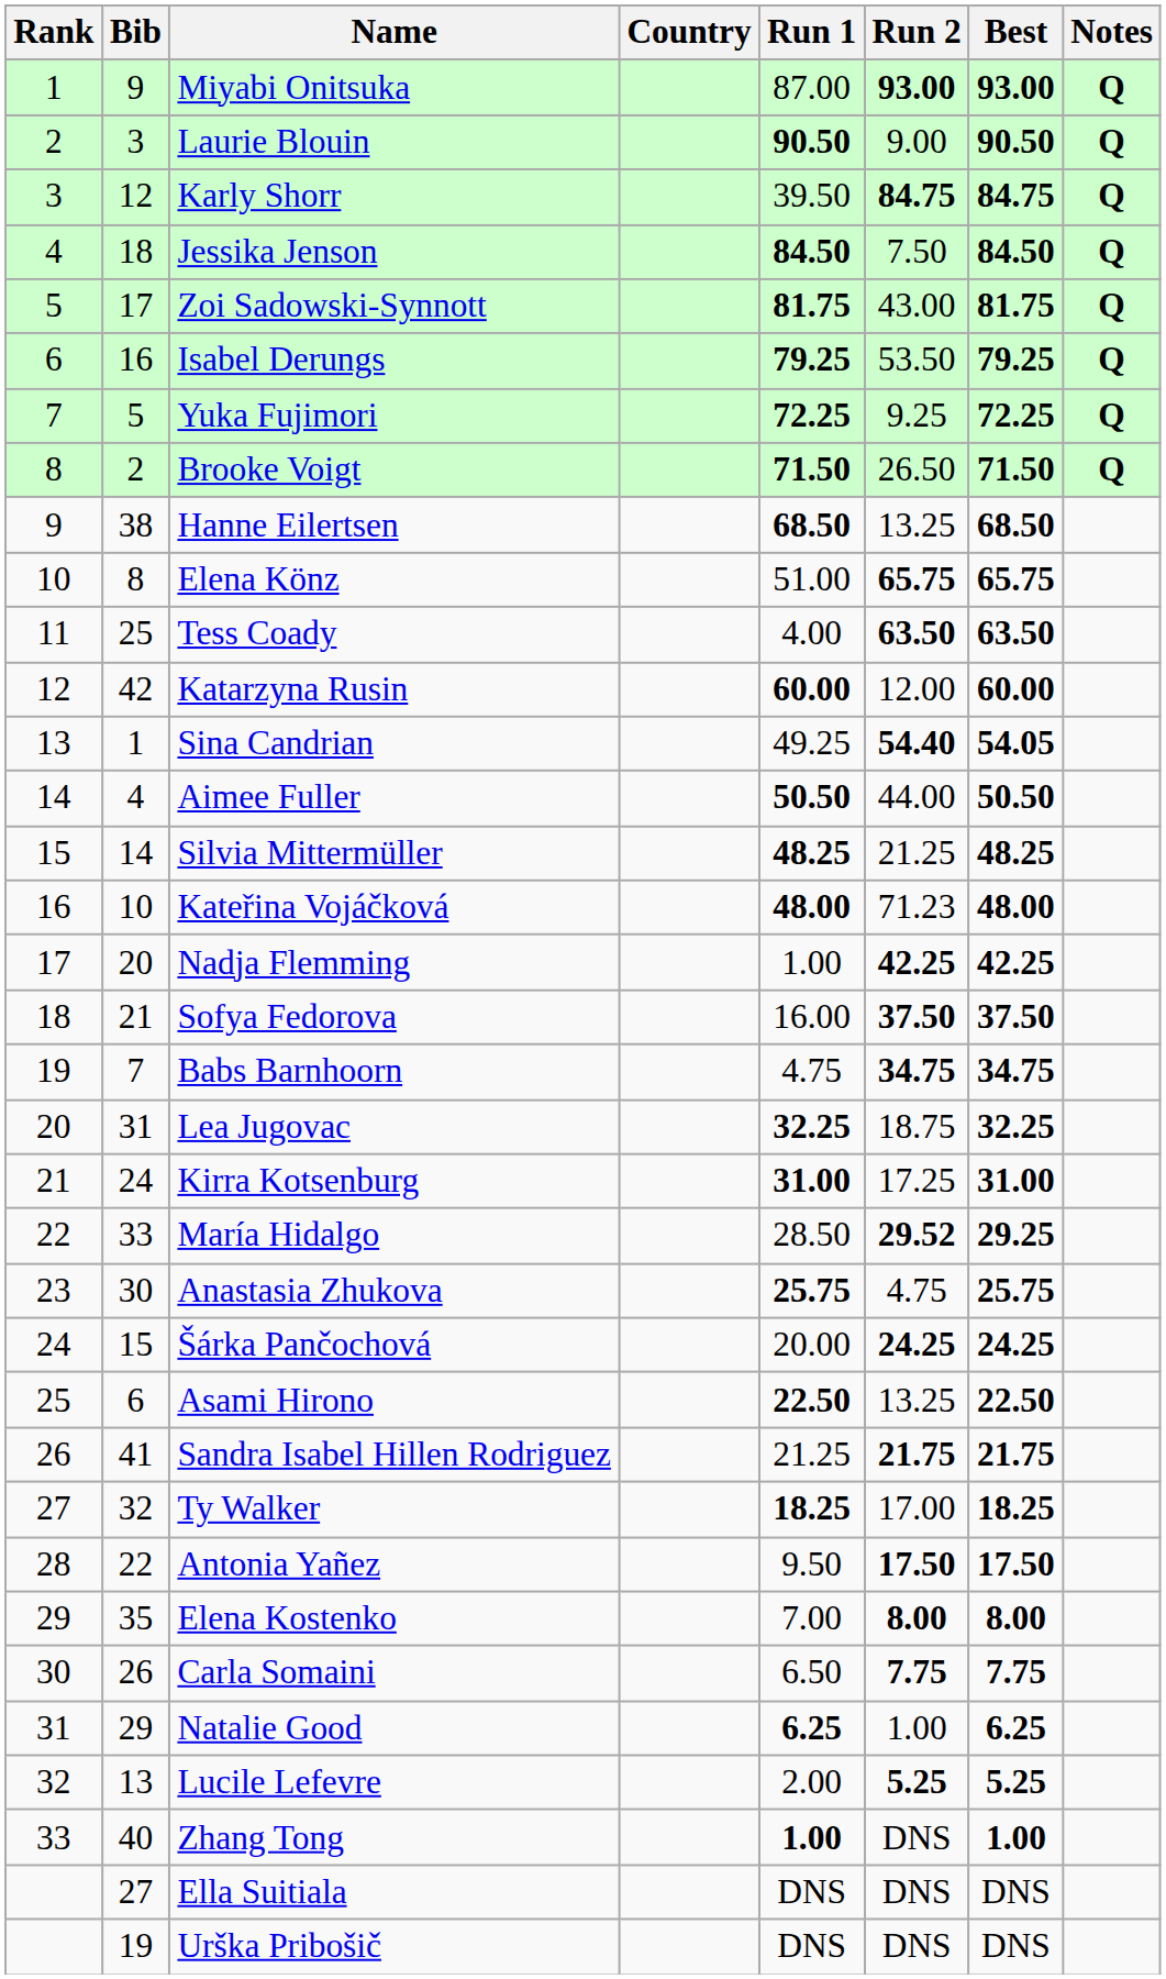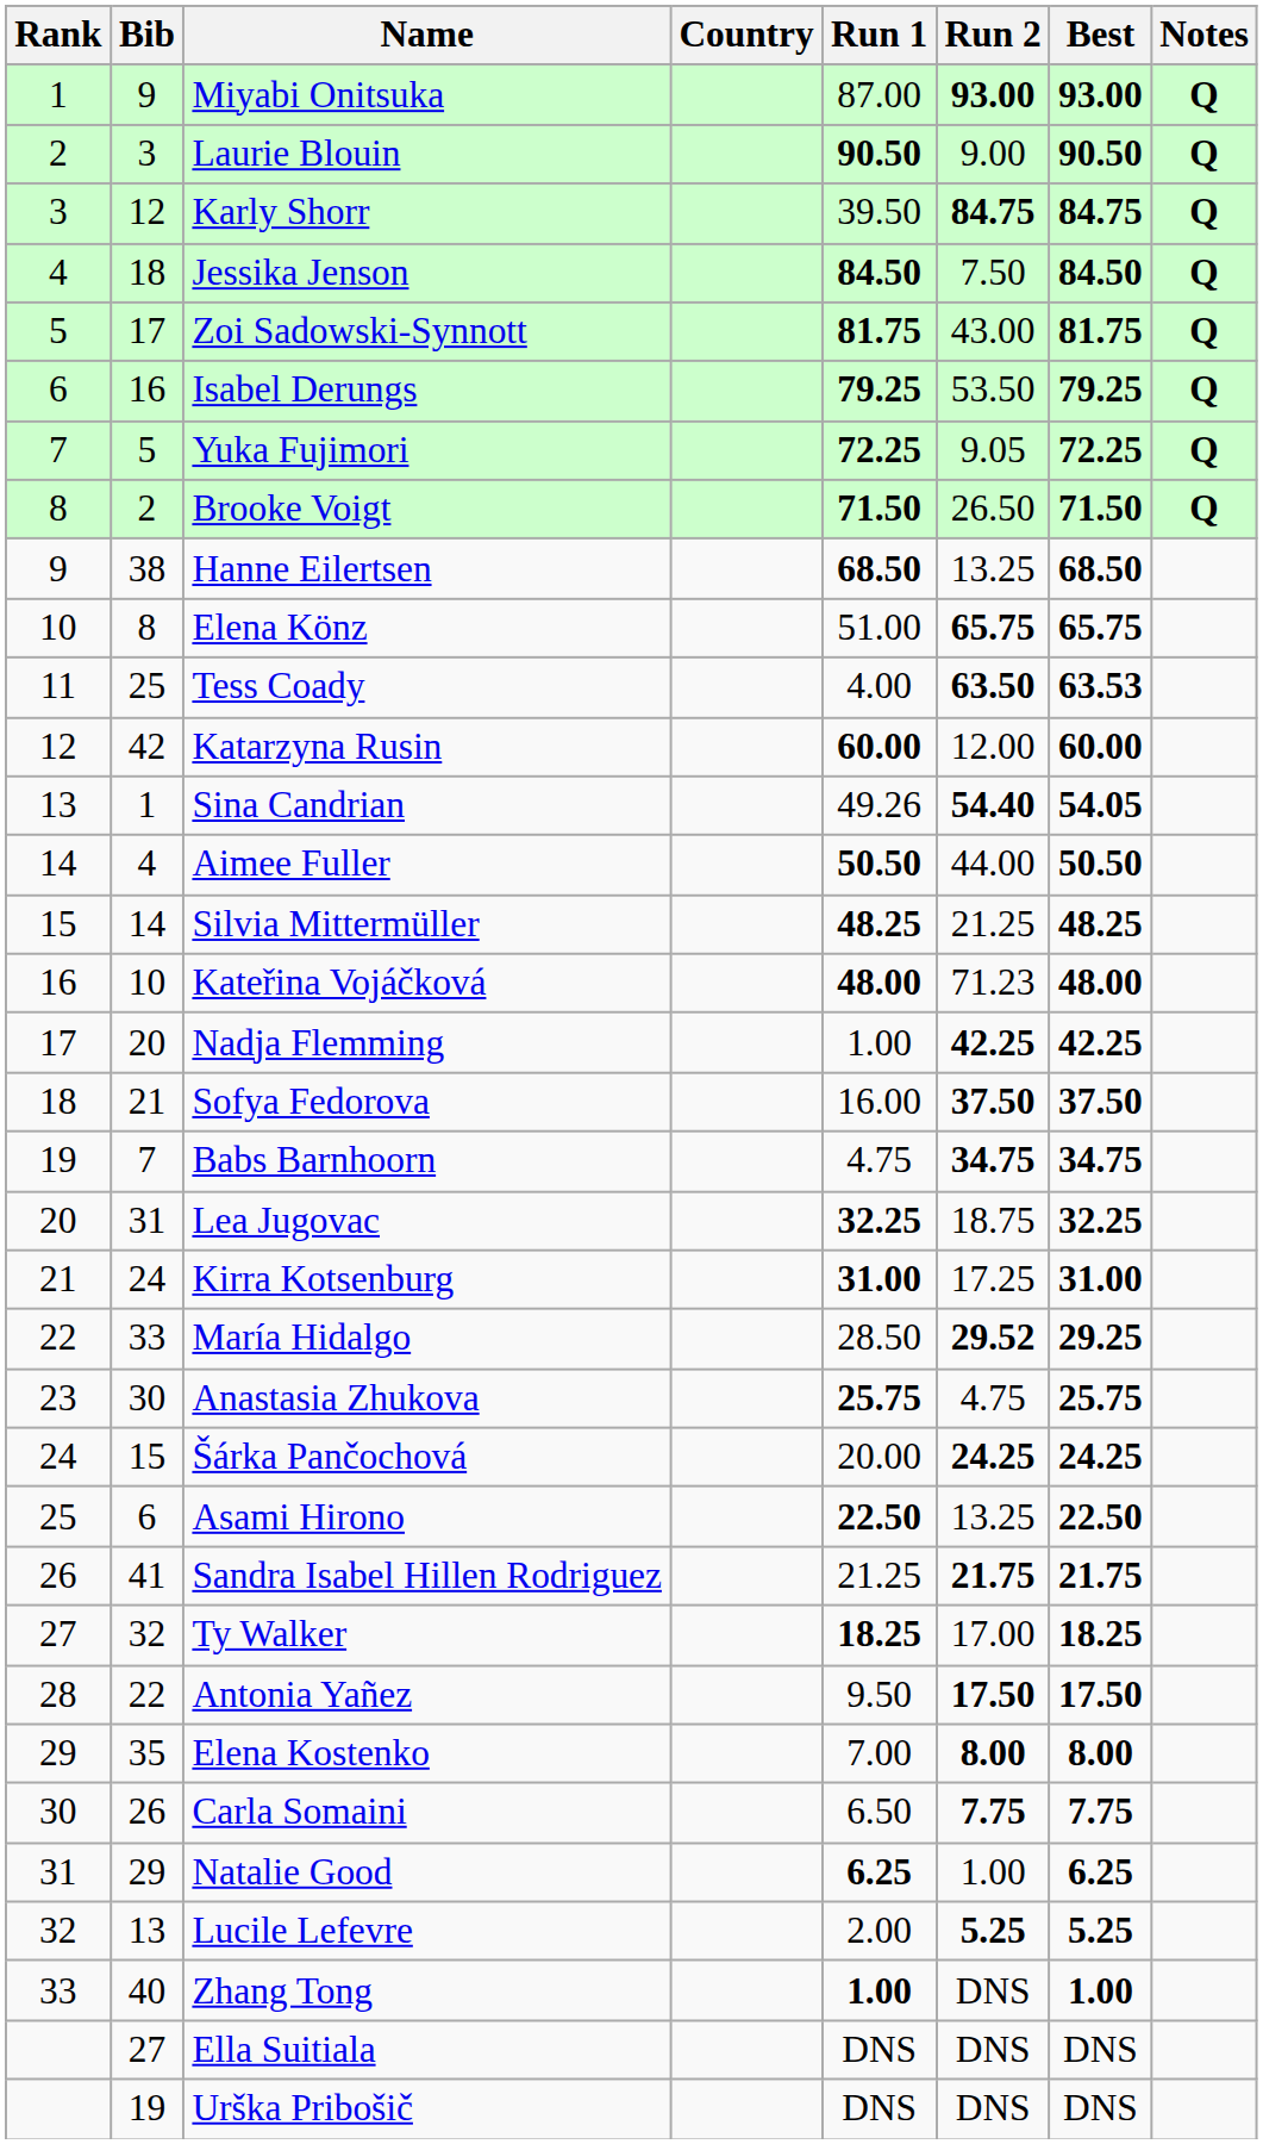Yuka Fujimori | Run 2: 9.25 -> 9.05
Tess Coady | Best: 63.50 -> 63.53
Sina Candrian | Run 1: 49.25 -> 49.26
